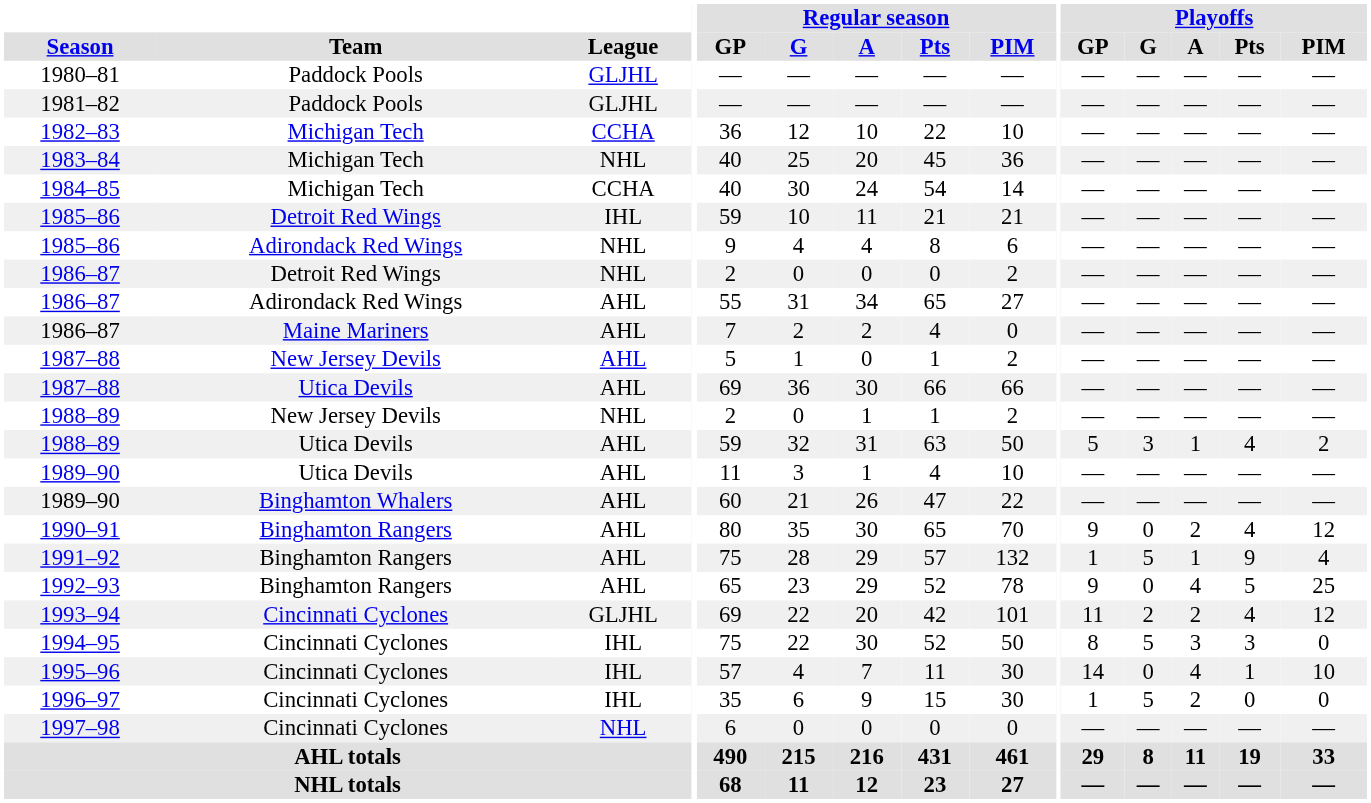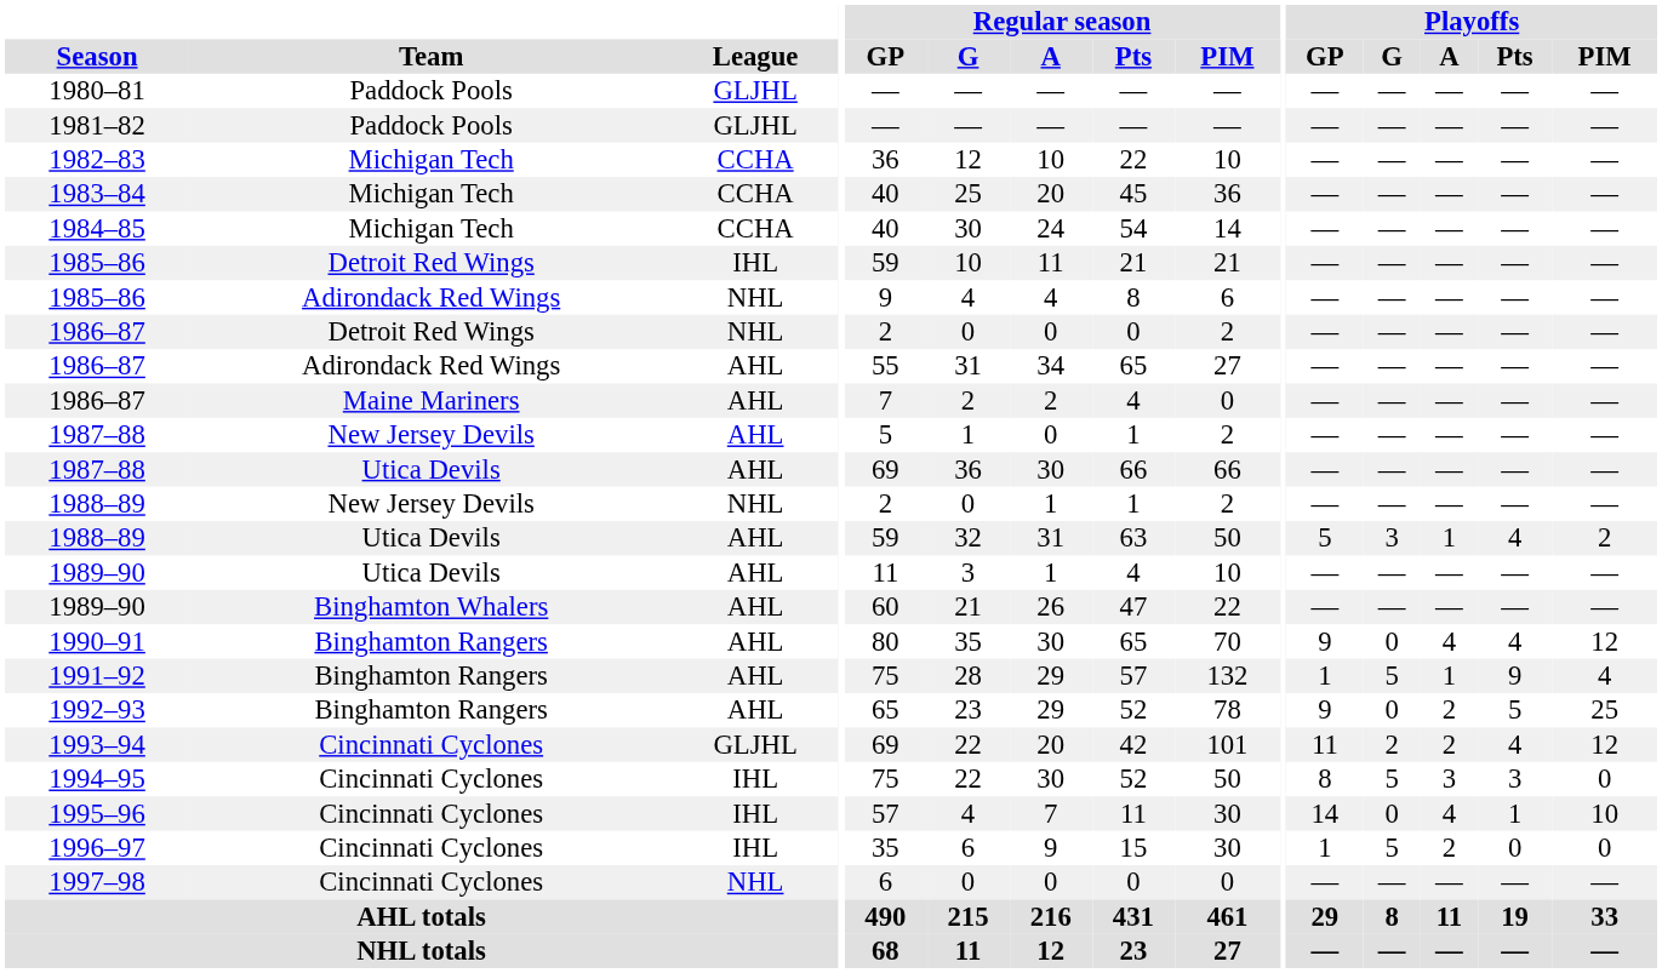1983–84 | League: NHL -> CCHA
1990–91 | Playoffs / A: 2 -> 4
1992–93 | Playoffs / A: 4 -> 2
